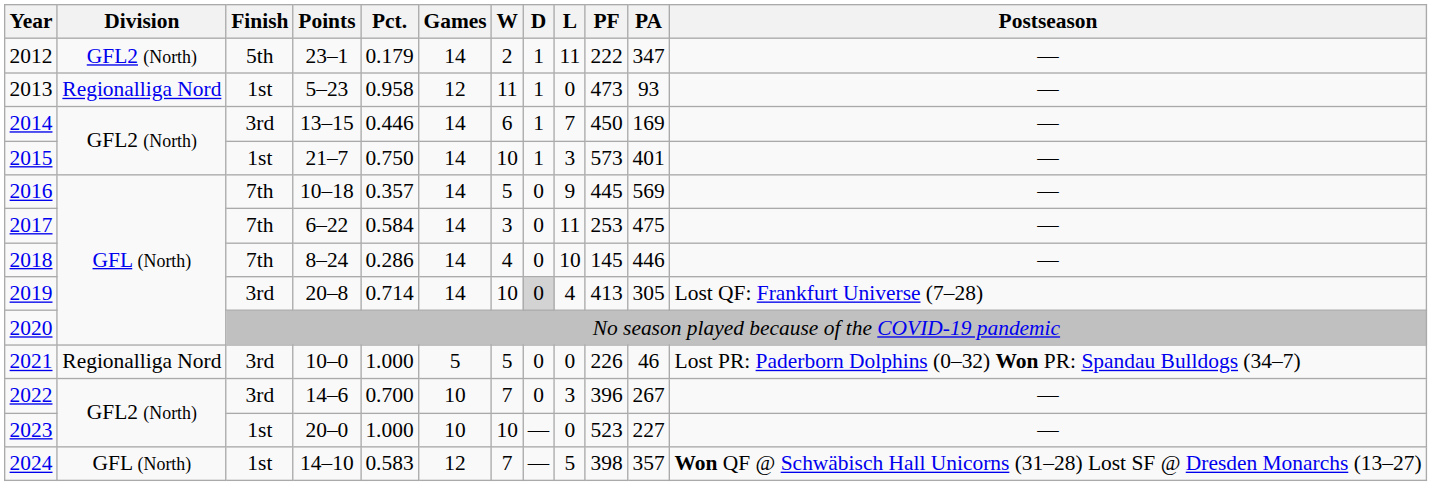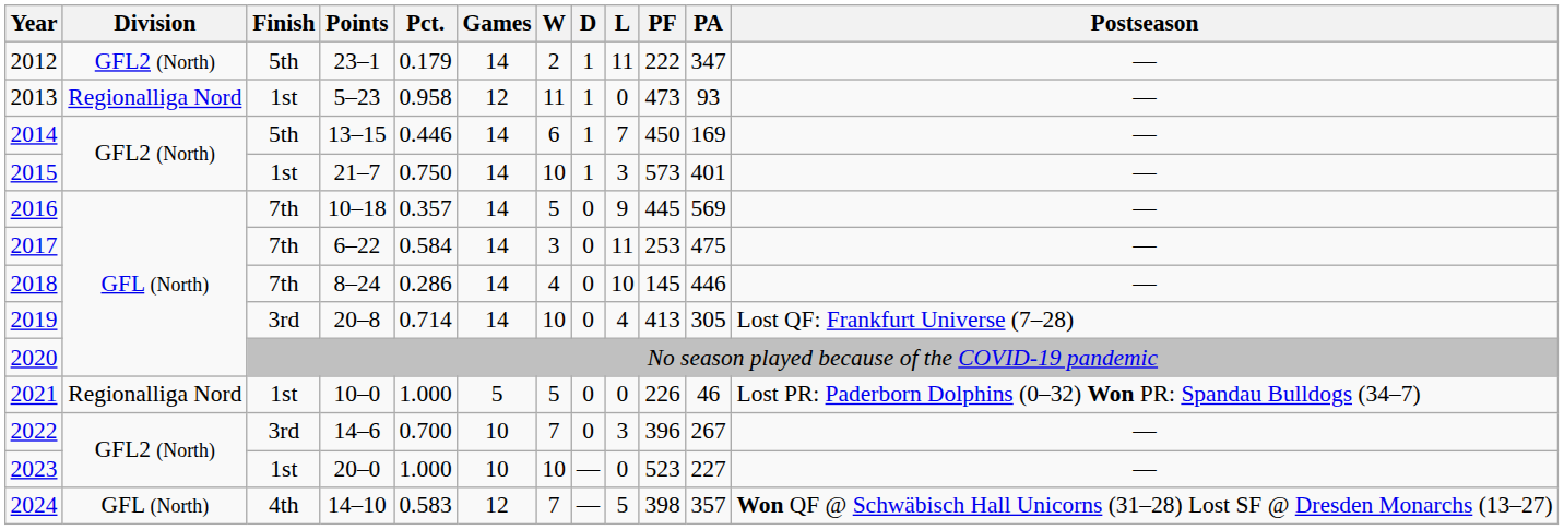2014 | Finish: 3rd -> 5th
2019 | D: lightgrey background -> no background
2021 | Finish: 3rd -> 1st
2024 | Finish: 1st -> 4th
